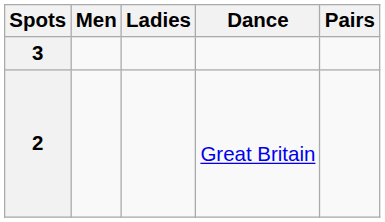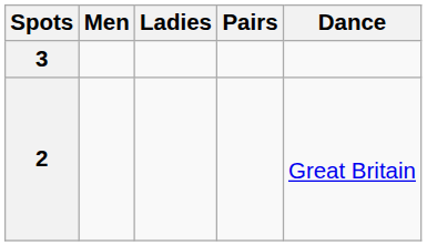columns swapped: Pairs <-> Dance
